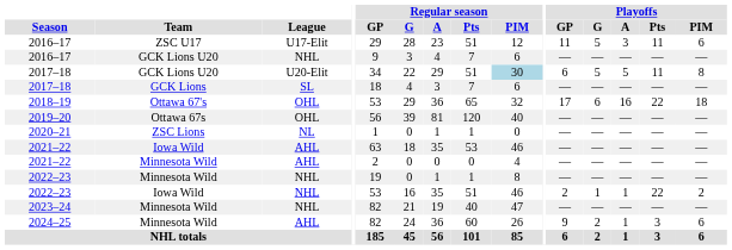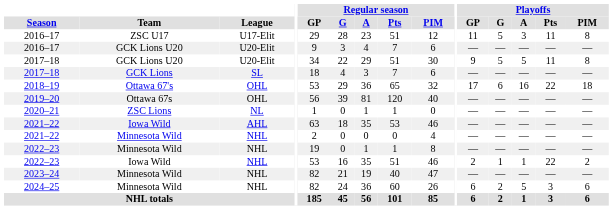2016–17 / ZSC U17 | Playoffs / PIM: 6 -> 8
2016–17 / GCK Lions U20 | League: NHL -> U20-Elit
2017–18 / GCK Lions U20 | Regular season / PIM: lightblue background -> no background
2017–18 / GCK Lions U20 | Playoffs / GP: 6 -> 9
2021–22 / Minnesota Wild | League: AHL -> NHL
2024–25 | League: AHL -> NHL
2024–25 | Playoffs / GP: 9 -> 6
2024–25 | Playoffs / A: 1 -> 5
